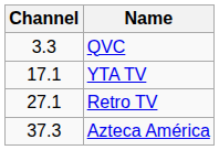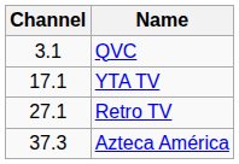QVC | Channel: 3.3 -> 3.1
